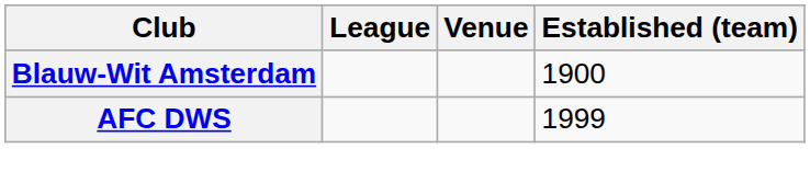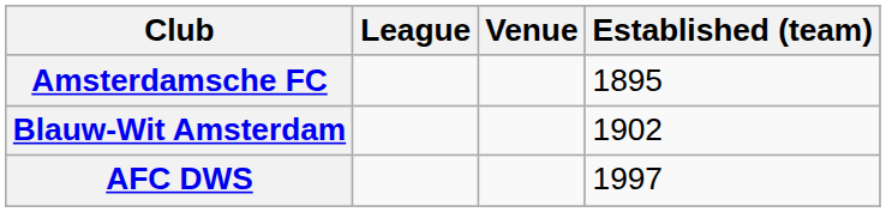+ row: Amsterdamsche FC | 1895
Blauw-Wit Amsterdam | Established (team): 1900 -> 1902
AFC DWS | Established (team): 1999 -> 1997
